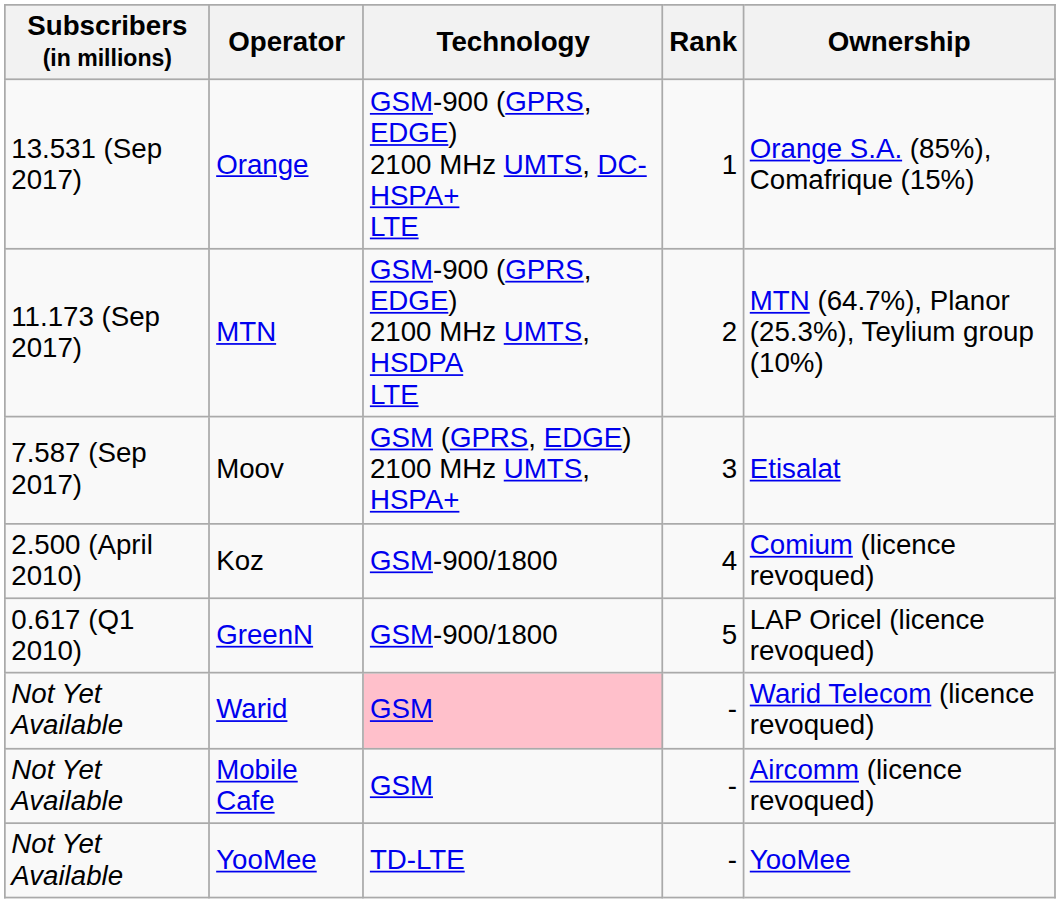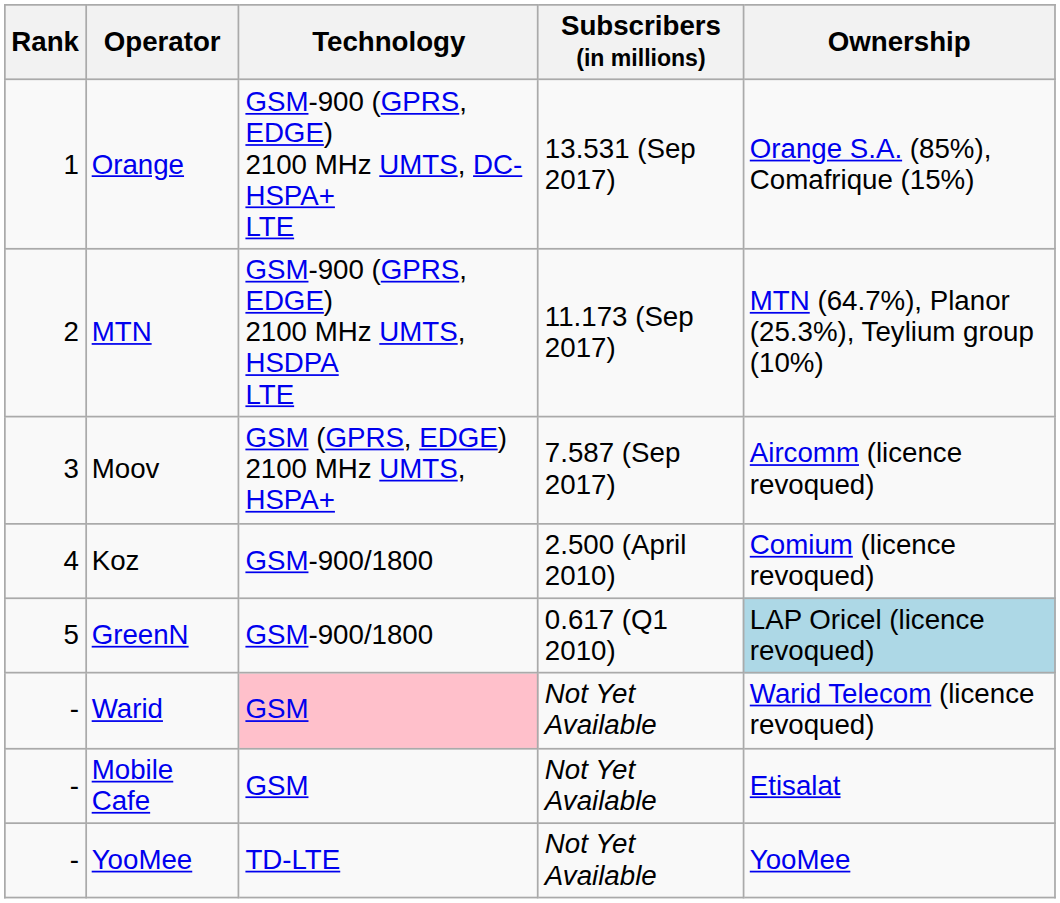columns swapped: Rank <-> Subscribers (in millions)
Moov | Ownership: Etisalat -> Aircomm (licence revoqued)
GreenN | Ownership: no background -> lightblue background
Mobile Cafe | Ownership: Aircomm (licence revoqued) -> Etisalat
